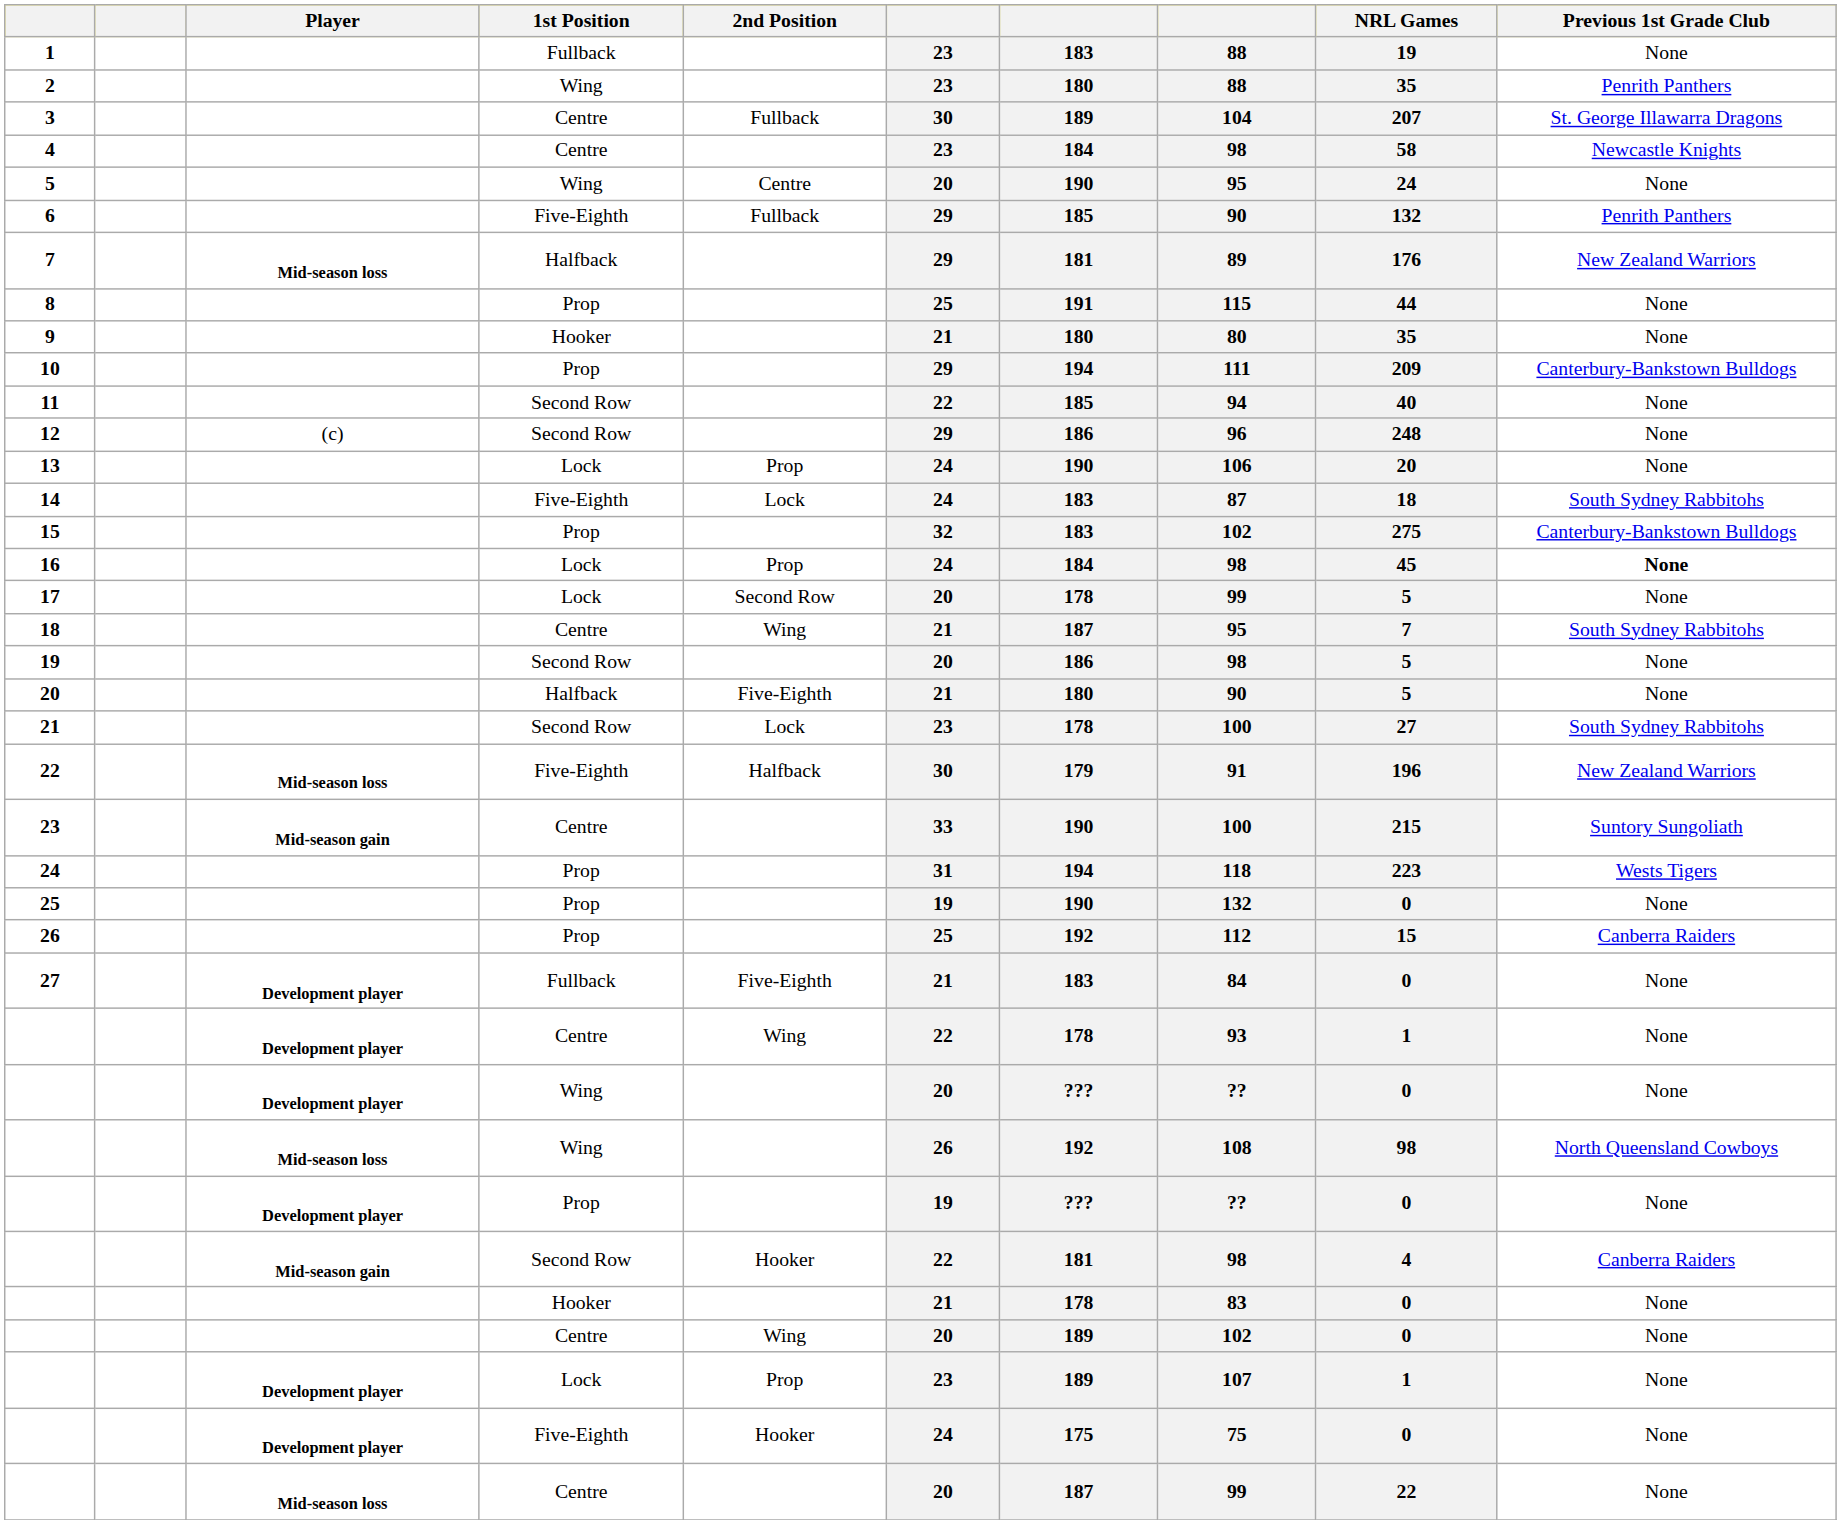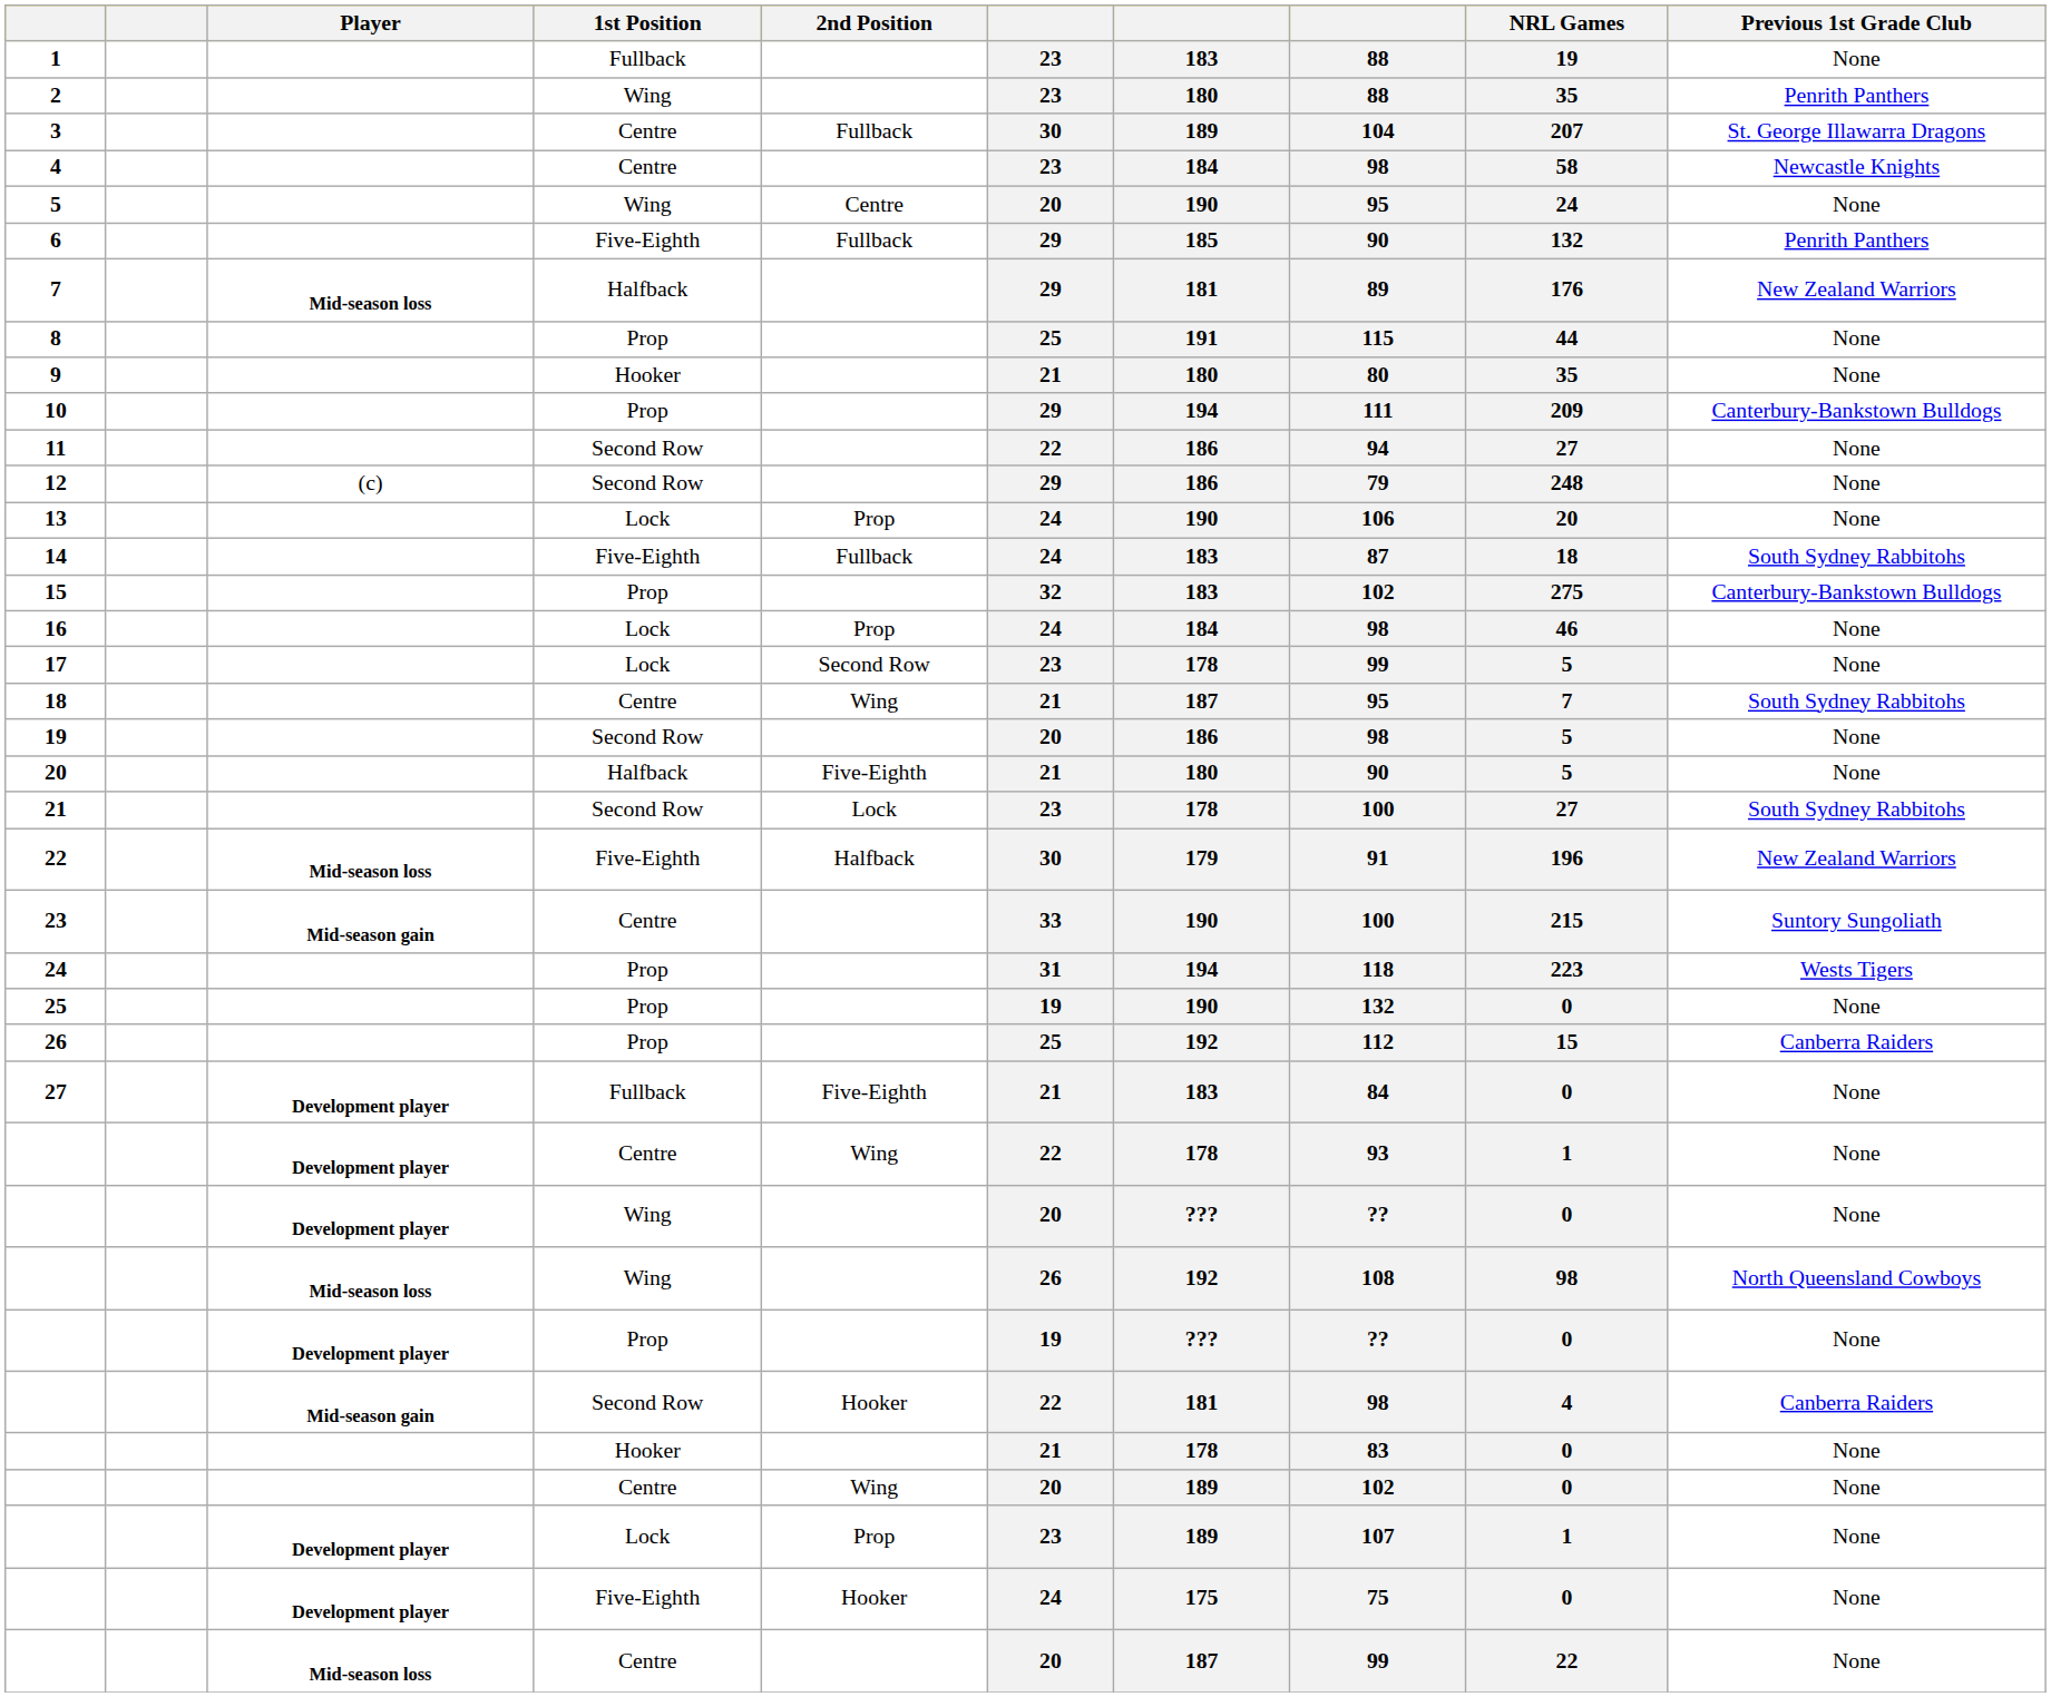11 | column 7: 185 -> 186
11 | NRL Games: 40 -> 27
12 | column 8: 96 -> 79
14 | 2nd Position: Lock -> Fullback
16 | NRL Games: 45 -> 46
16 | Previous 1st Grade Club: bold -> normal
17 | column 6: 20 -> 23
